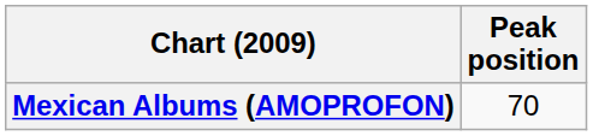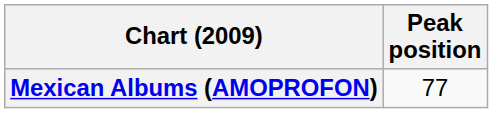Mexican Albums (AMOPROFON) | Peak position: 70 -> 77
